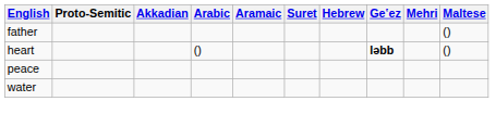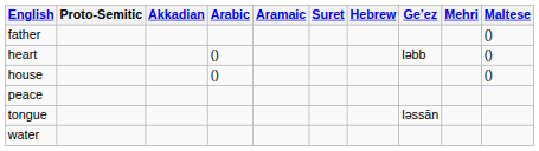heart | Geʽez: bold -> normal
+ row: house | () | ()
+ row: tongue | ləssān
